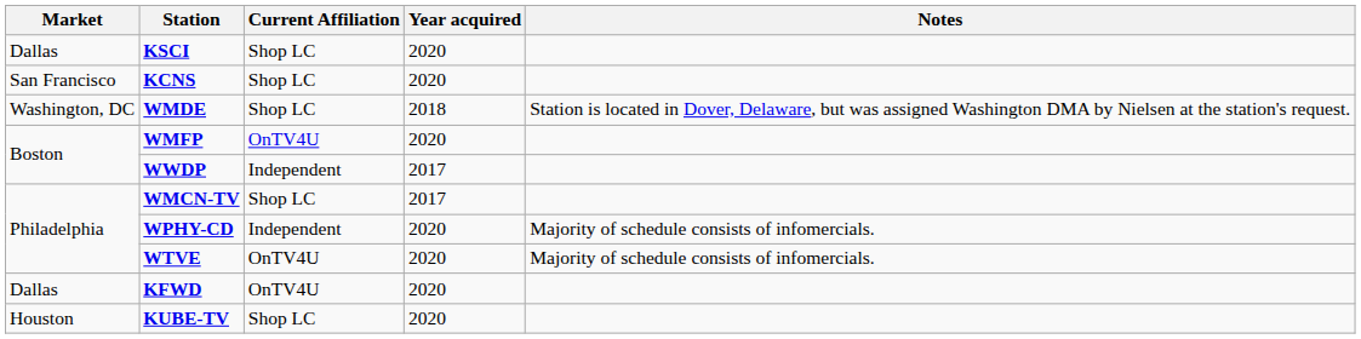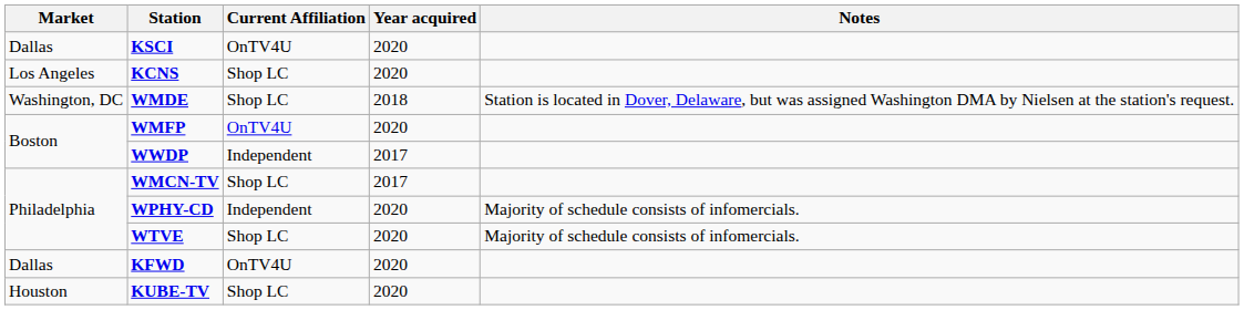KSCI | Current Affiliation: Shop LC -> OnTV4U
KCNS | Market: San Francisco -> Los Angeles
WTVE | Current Affiliation: OnTV4U -> Shop LC
